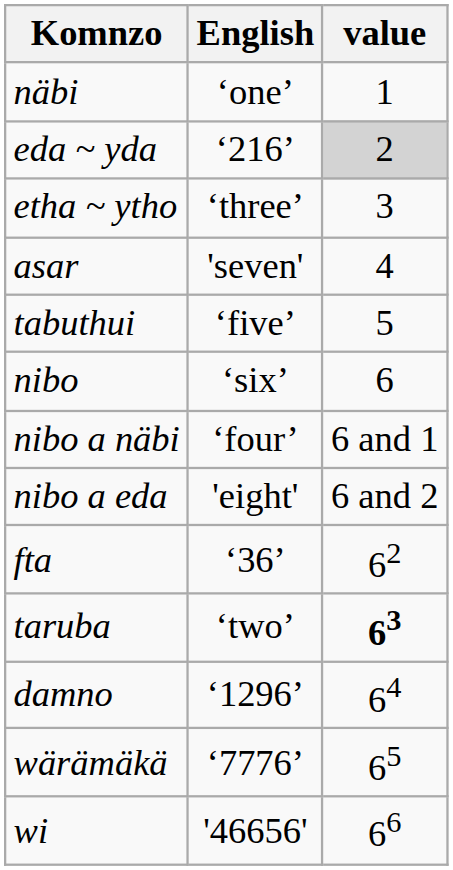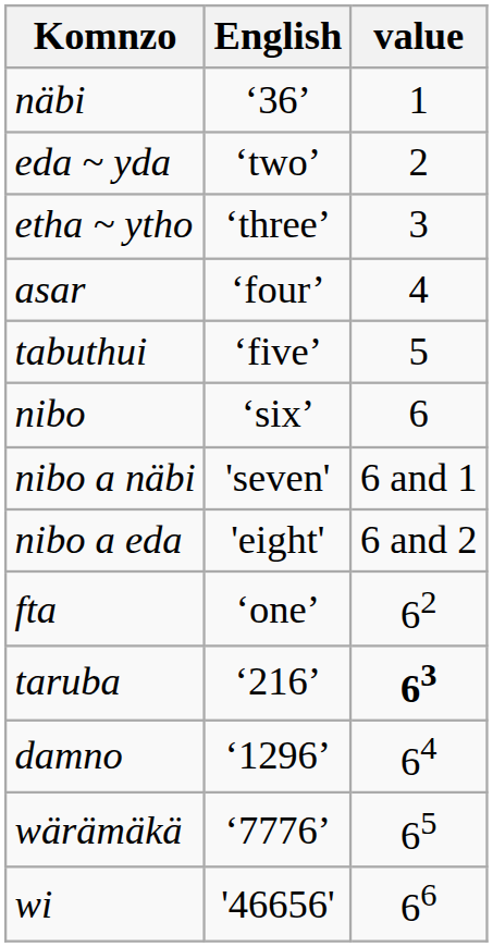näbi | English: ‘one’ -> ‘36’
eda ~ yda | English: ‘216’ -> ‘two’
eda ~ yda | value: lightgrey background -> no background
asar | English: 'seven' -> ‘four’
nibo a näbi | English: ‘four’ -> 'seven'
fta | English: ‘36’ -> ‘one’
taruba | English: ‘two’ -> ‘216’
